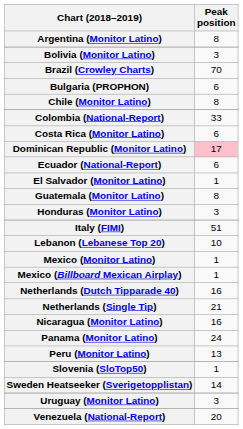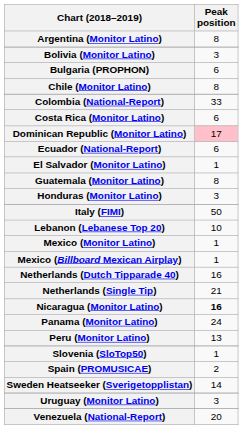- row: Brazil (Crowley Charts) | 70
Italy (FIMI) | Peak position: 51 -> 50
Nicaragua (Monitor Latino) | Peak position: normal -> bold
+ row: Spain (PROMUSICAE) | 2
